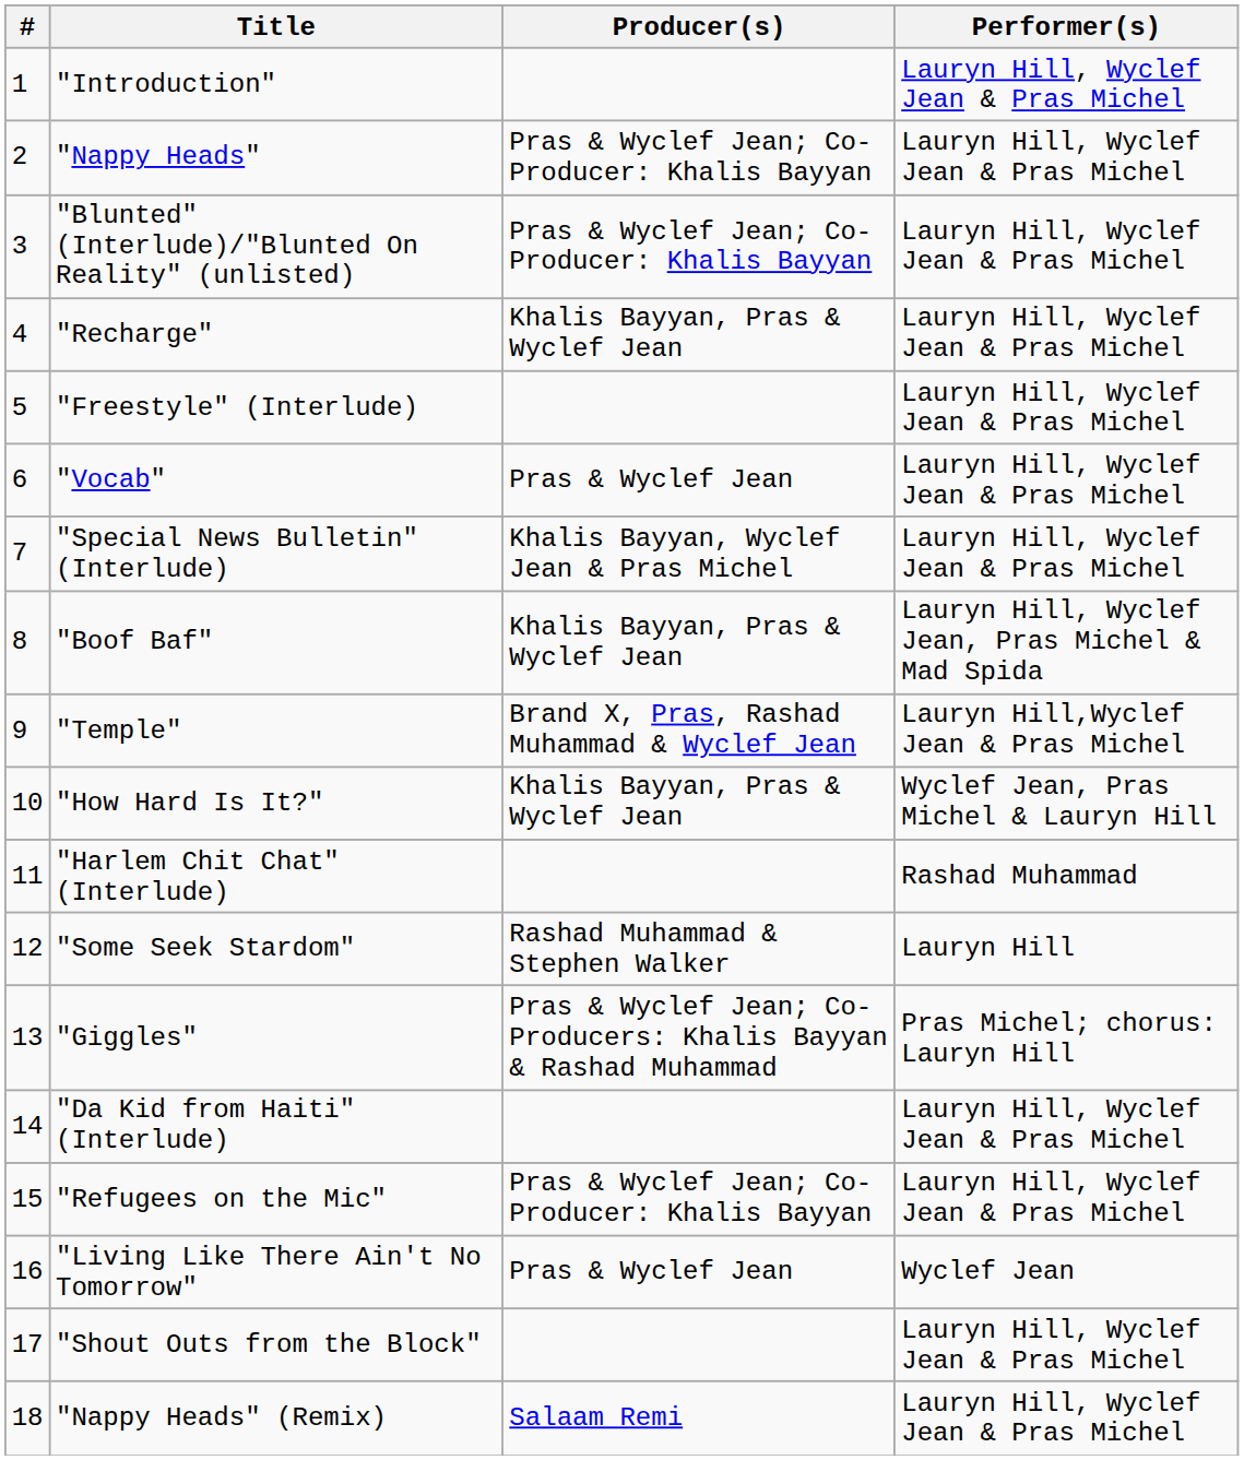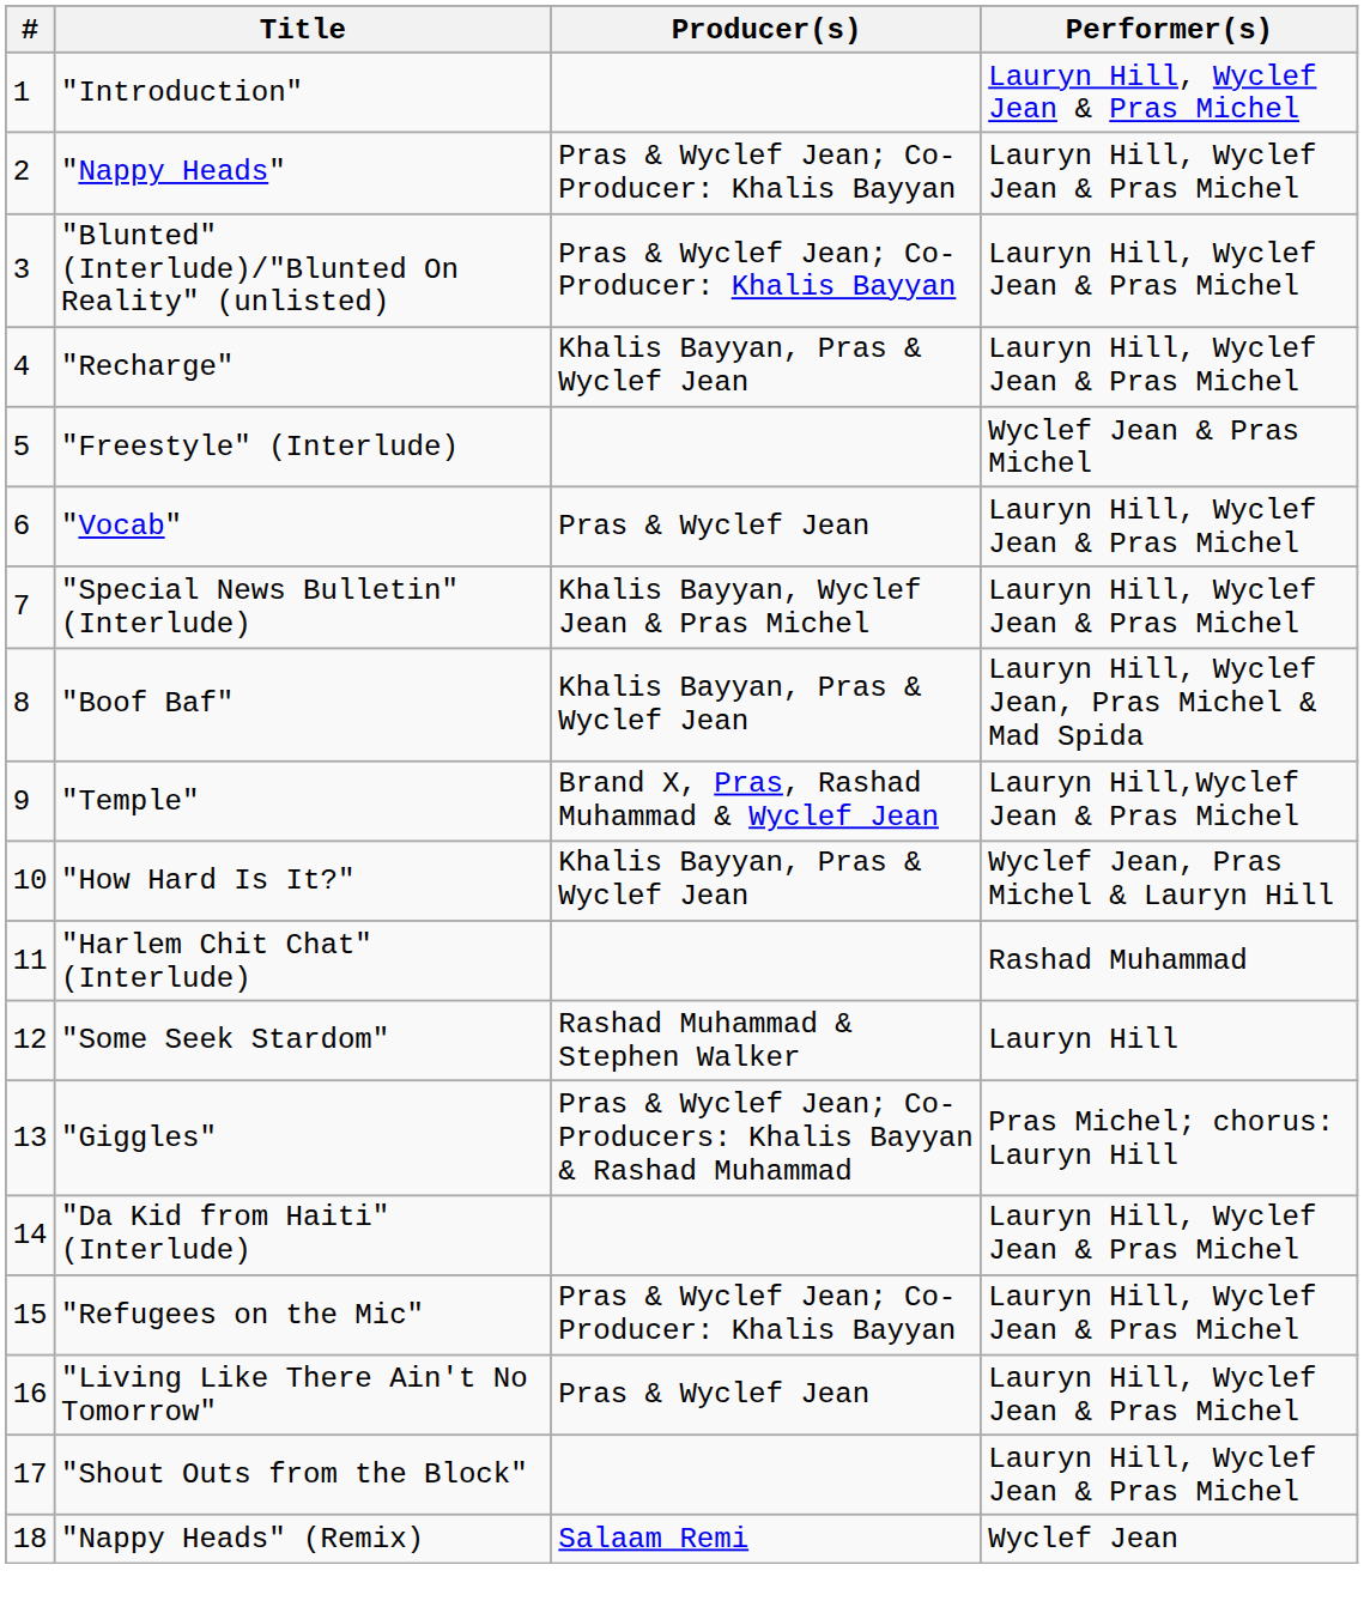"Freestyle" (Interlude) | Performer(s): Lauryn Hill, Wyclef Jean & Pras Michel -> Wyclef Jean & Pras Michel
"Living Like There Ain't No Tomorrow" | Performer(s): Wyclef Jean -> Lauryn Hill, Wyclef Jean & Pras Michel
"Nappy Heads" (Remix) | Performer(s): Lauryn Hill, Wyclef Jean & Pras Michel -> Wyclef Jean
